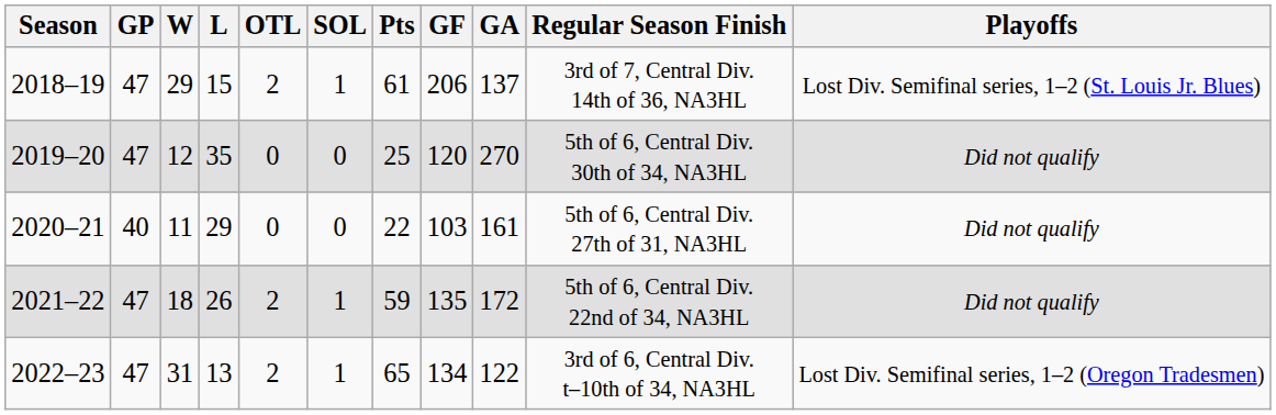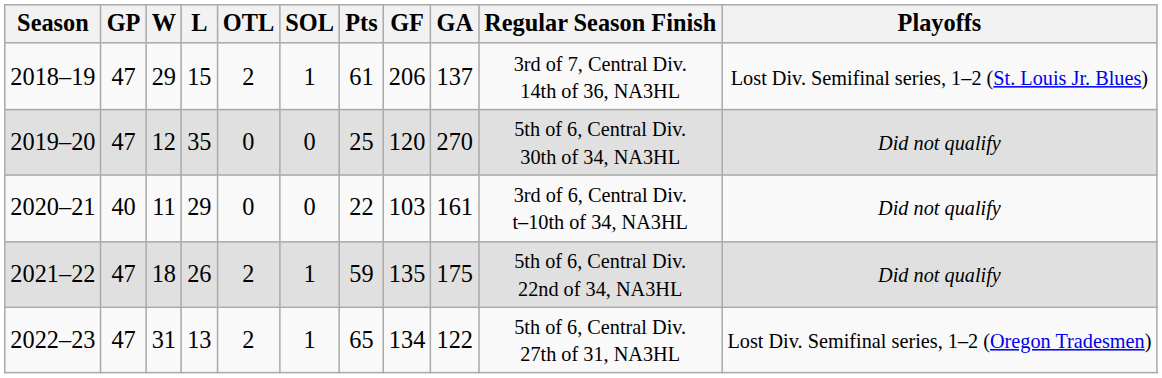2020–21 | Regular Season Finish: 5th of 6, Central Div. 27th of 31, NA3HL -> 3rd of 6, Central Div. t–10th of 34, NA3HL
2021–22 | GA: 172 -> 175
2022–23 | Regular Season Finish: 3rd of 6, Central Div. t–10th of 34, NA3HL -> 5th of 6, Central Div. 27th of 31, NA3HL
